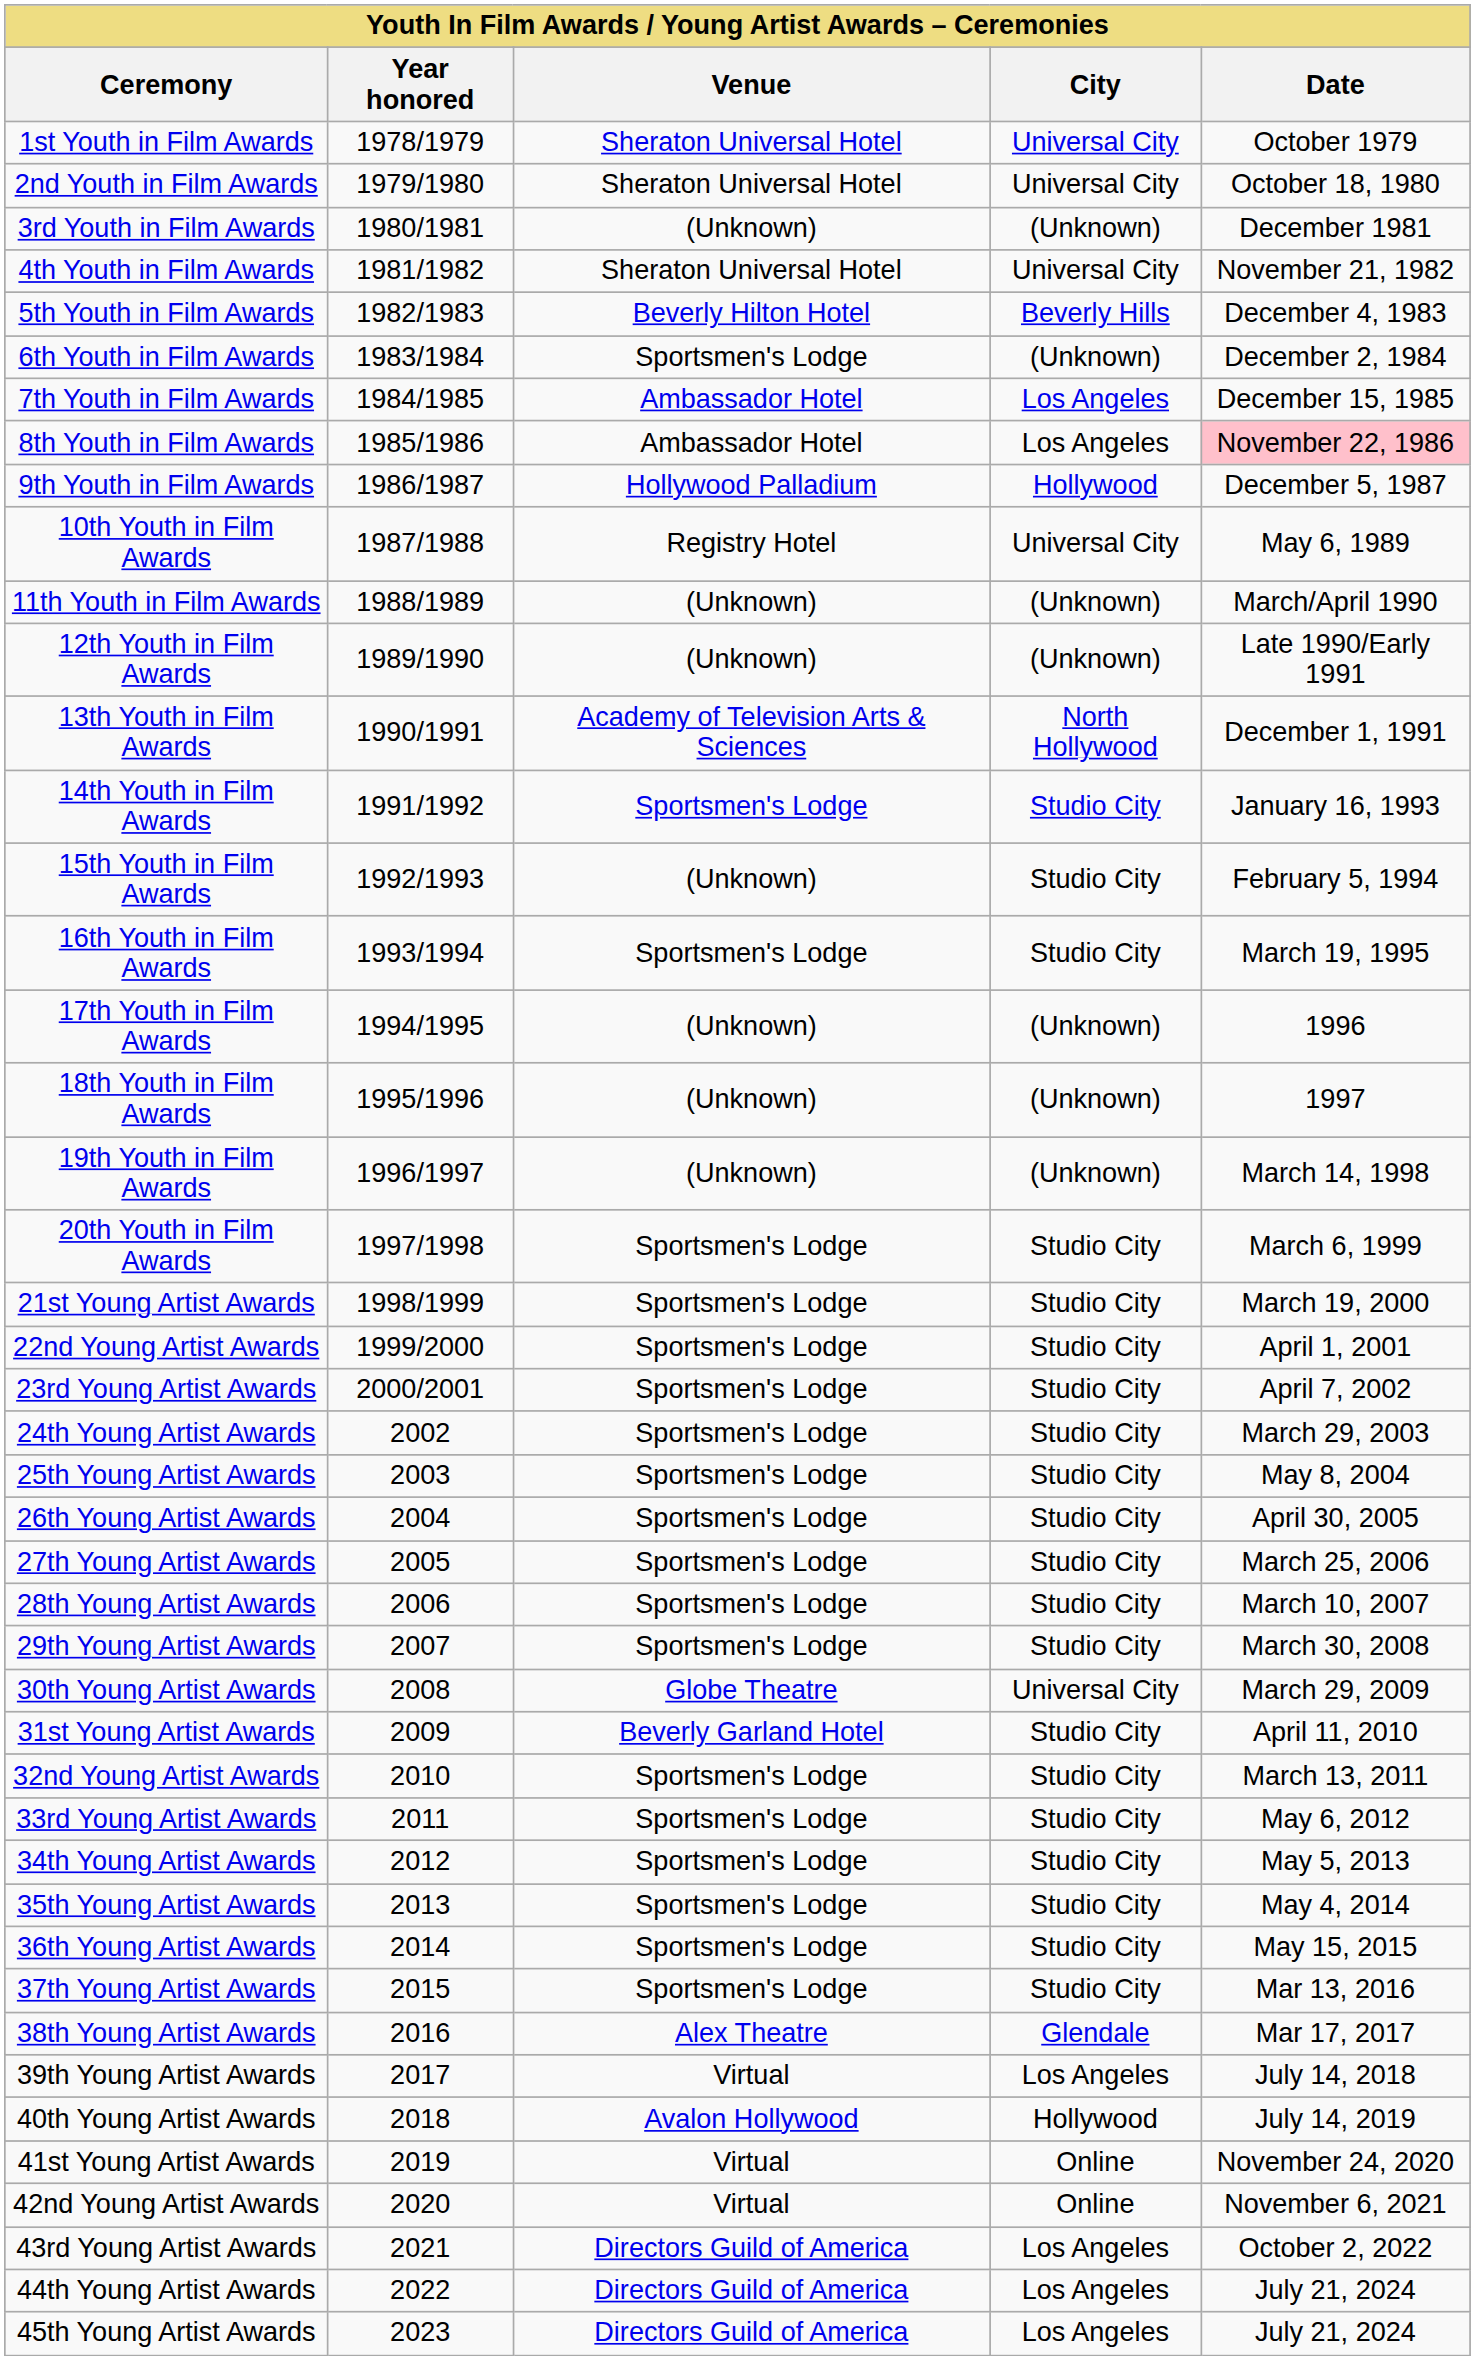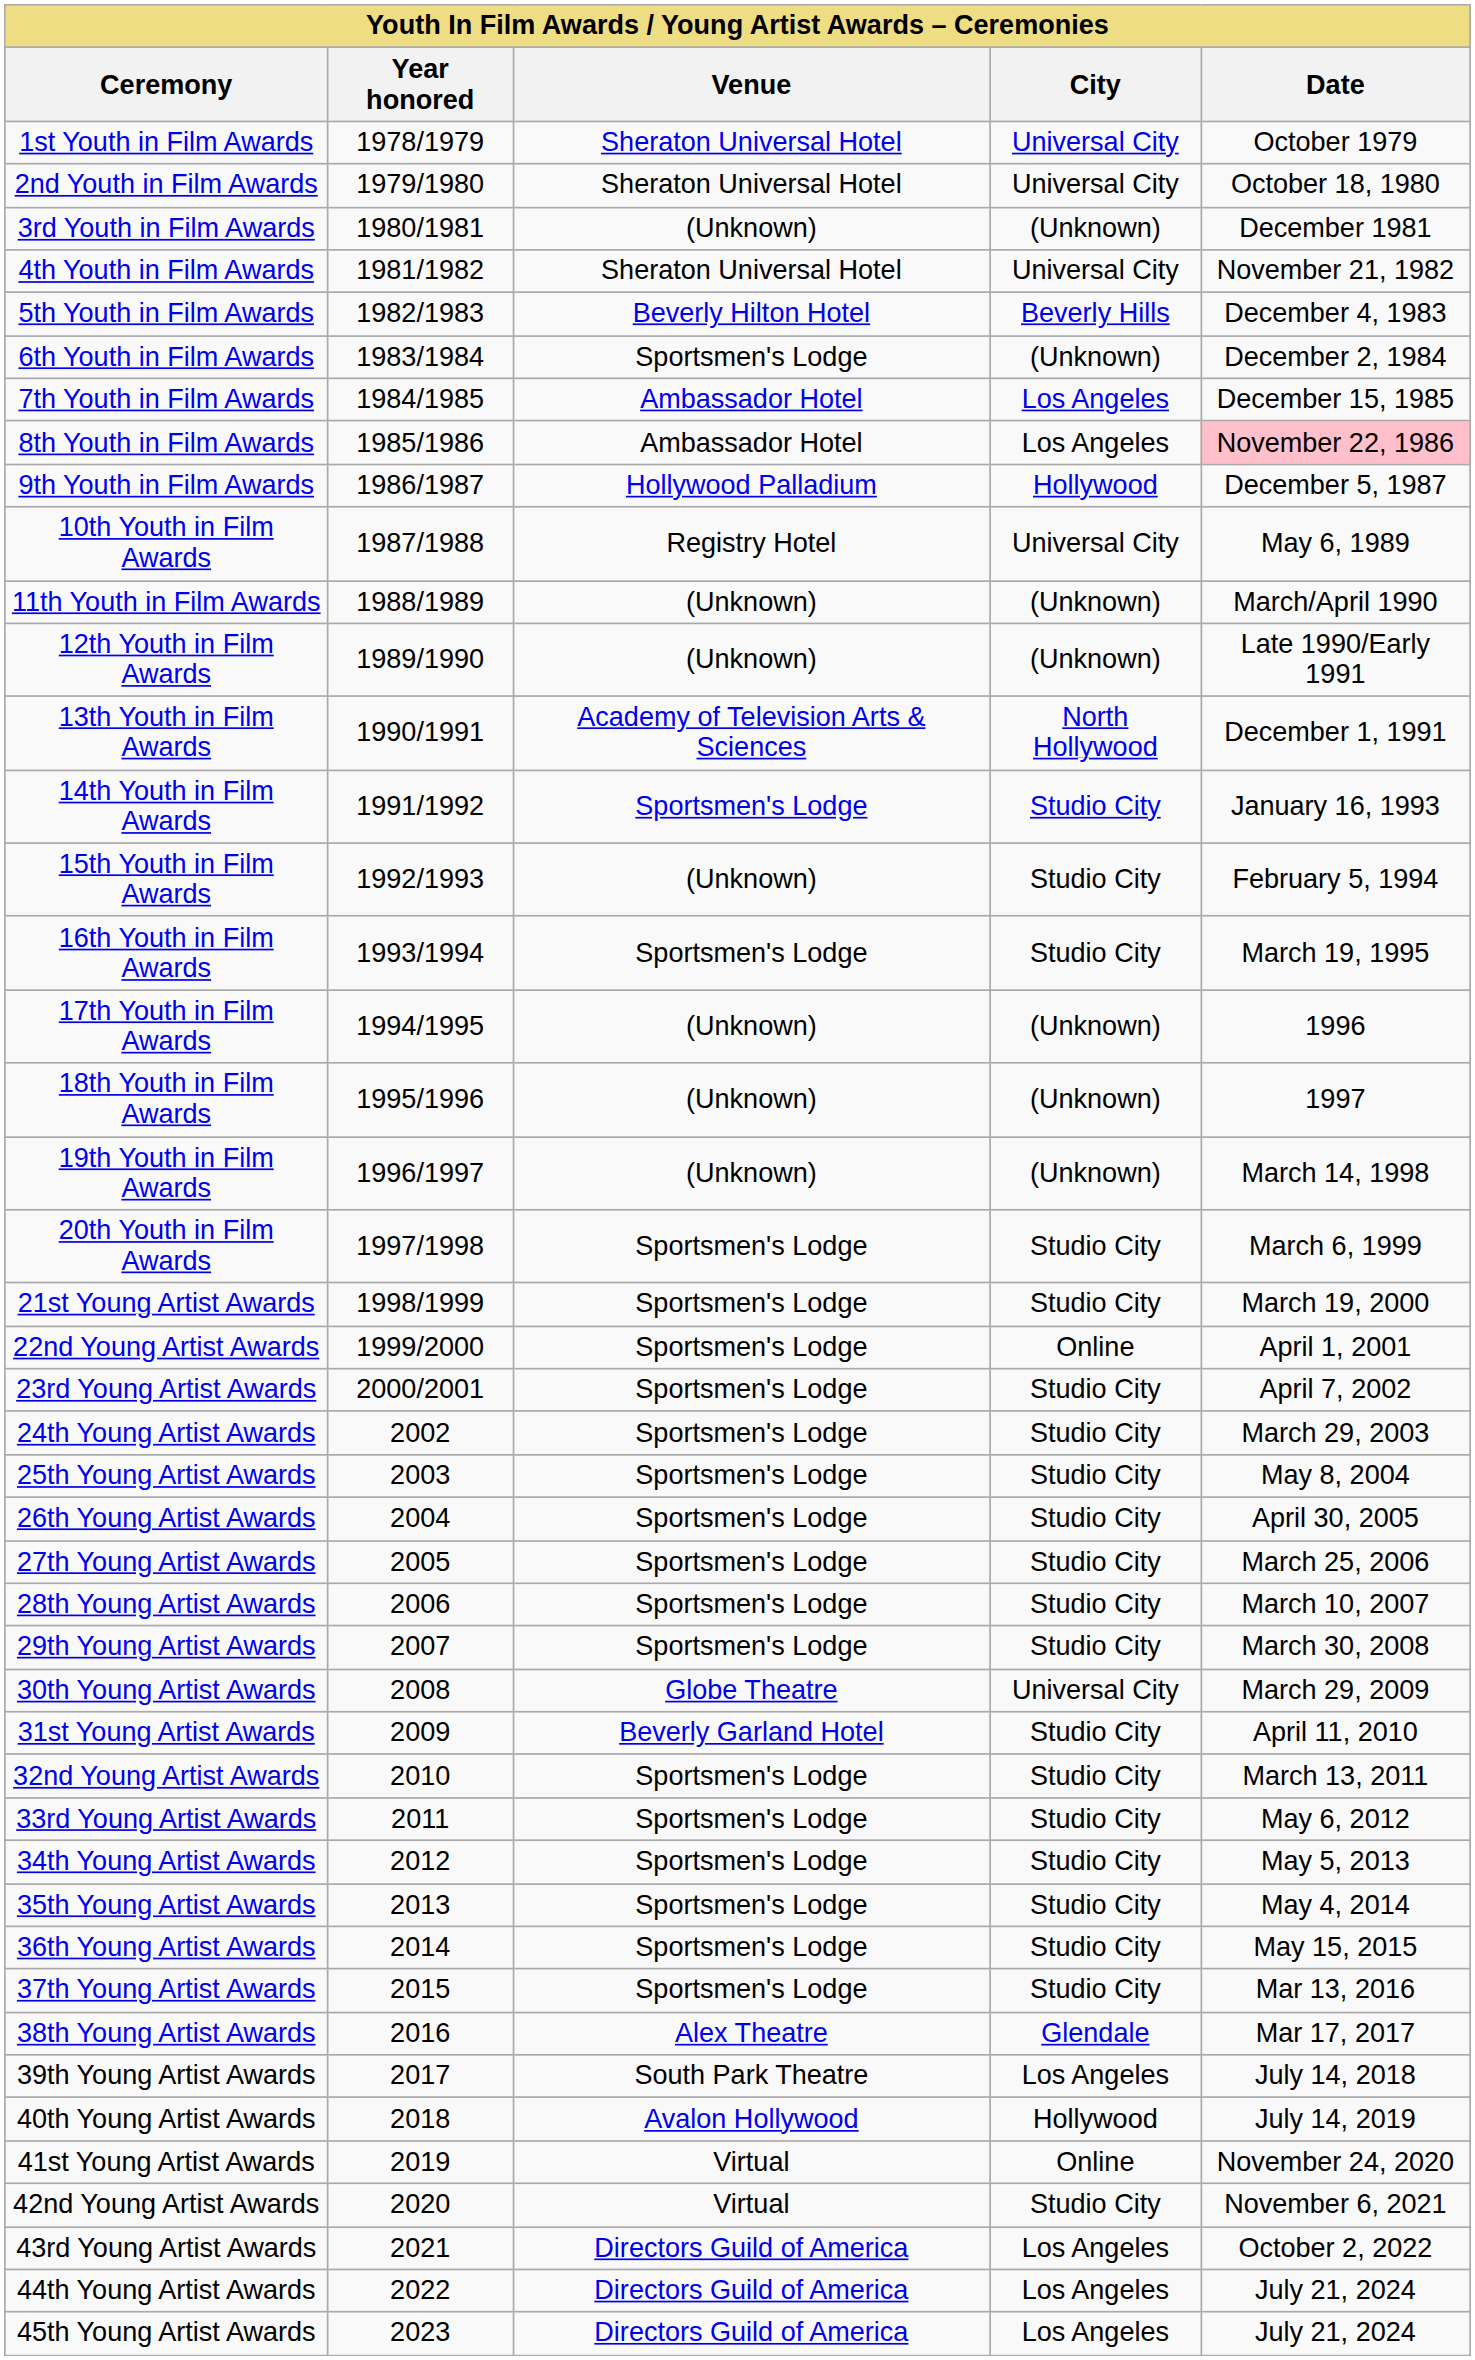22nd Young Artist Awards | City: Studio City -> Online
39th Young Artist Awards | Venue: Virtual -> South Park Theatre
42nd Young Artist Awards | City: Online -> Studio City
